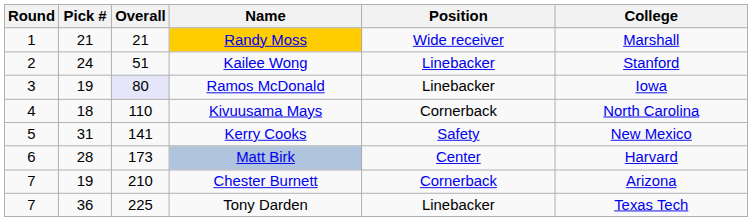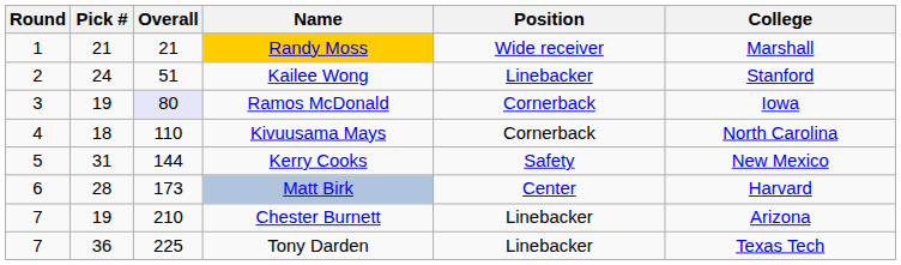Ramos McDonald | Position: Linebacker -> Cornerback
Kerry Cooks | Overall: 141 -> 144
Chester Burnett | Position: Cornerback -> Linebacker
